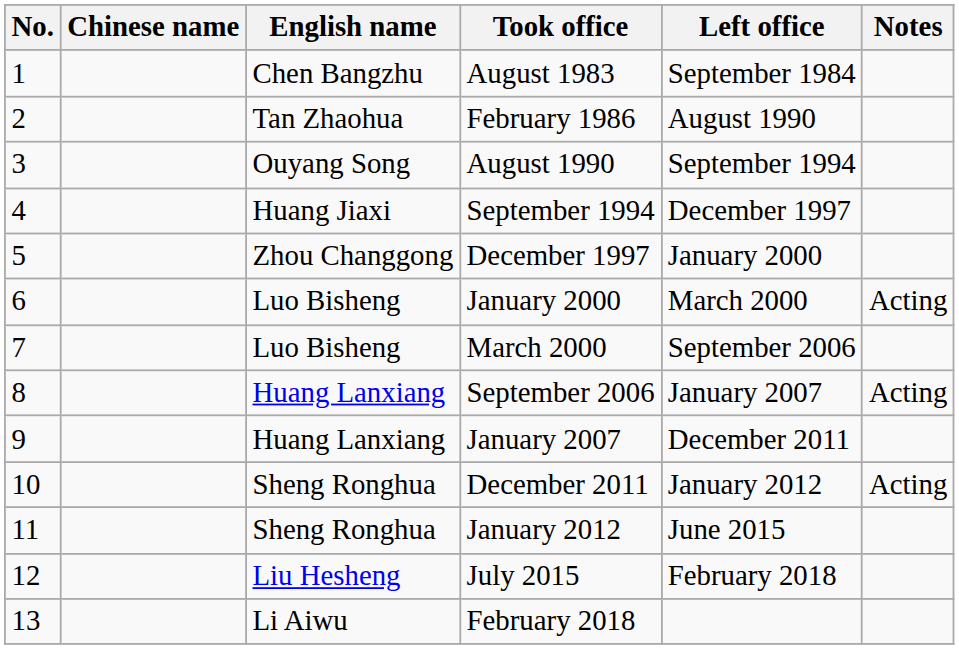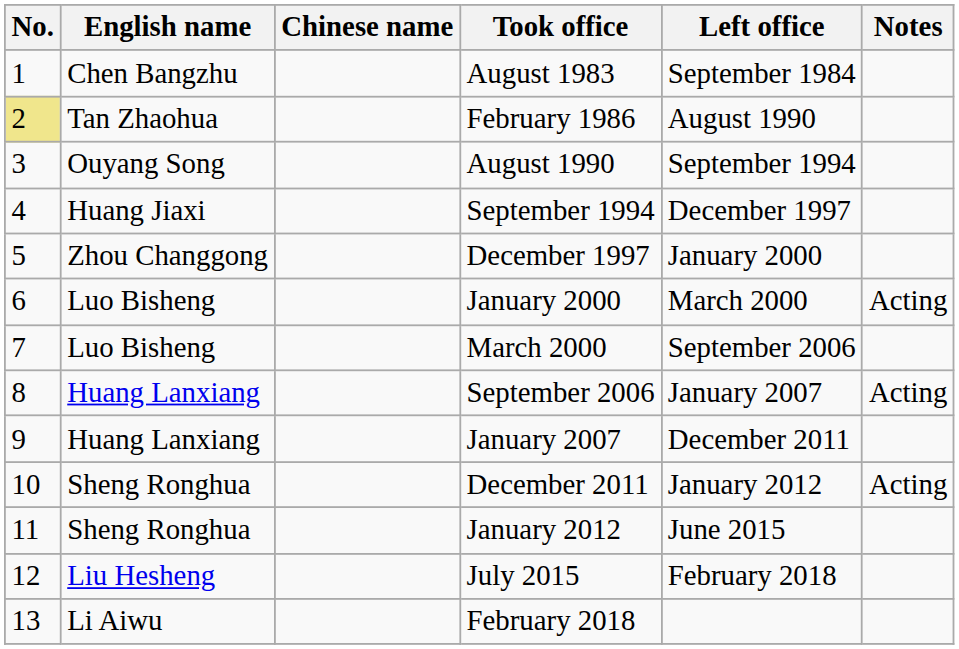columns swapped: English name <-> Chinese name
February 1986 | No.: no background -> khaki background
